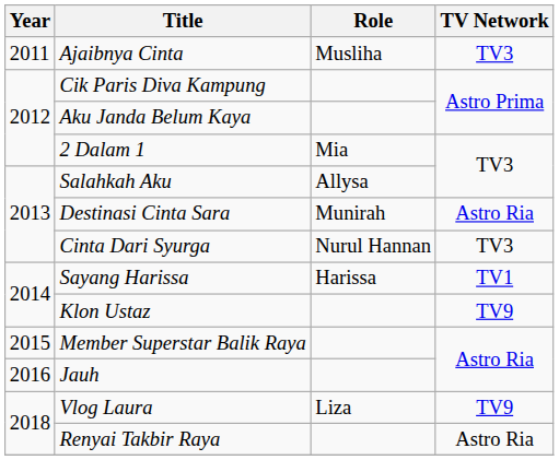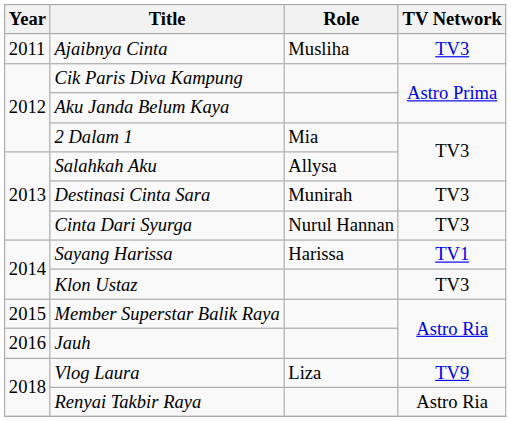Destinasi Cinta Sara | TV Network: Astro Ria -> TV3
Klon Ustaz | TV Network: TV9 -> TV3
